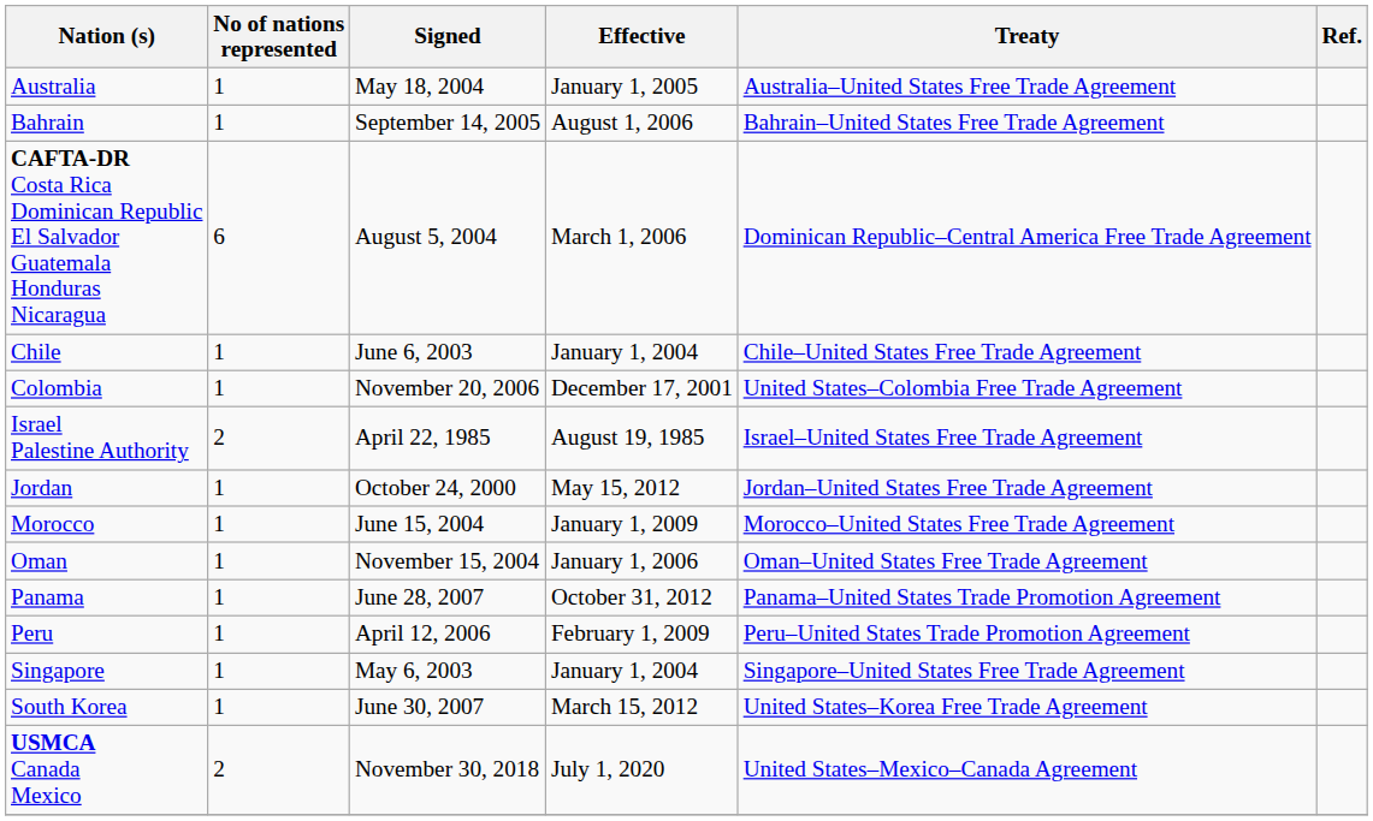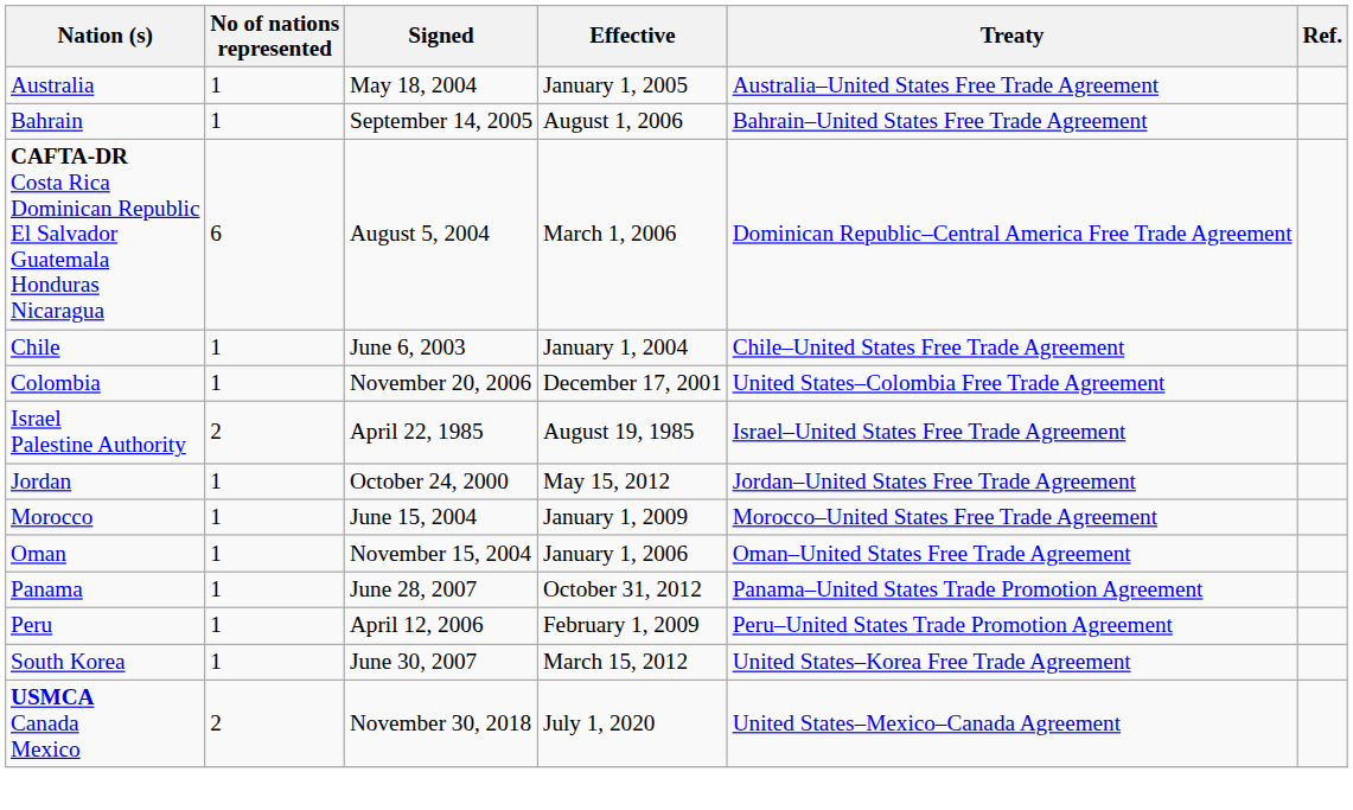- row: Singapore | 1 | May 6, 2003 | January 1, 2004 | Singapore–United States Free Trade Agreement
